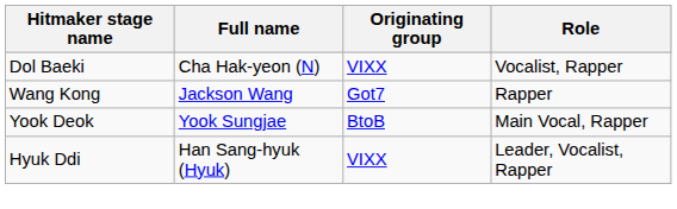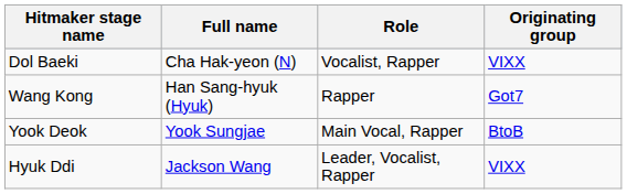columns swapped: Role <-> Originating group
Wang Kong | Full name: Jackson Wang -> Han Sang-hyuk (Hyuk)
Hyuk Ddi | Full name: Han Sang-hyuk (Hyuk) -> Jackson Wang
